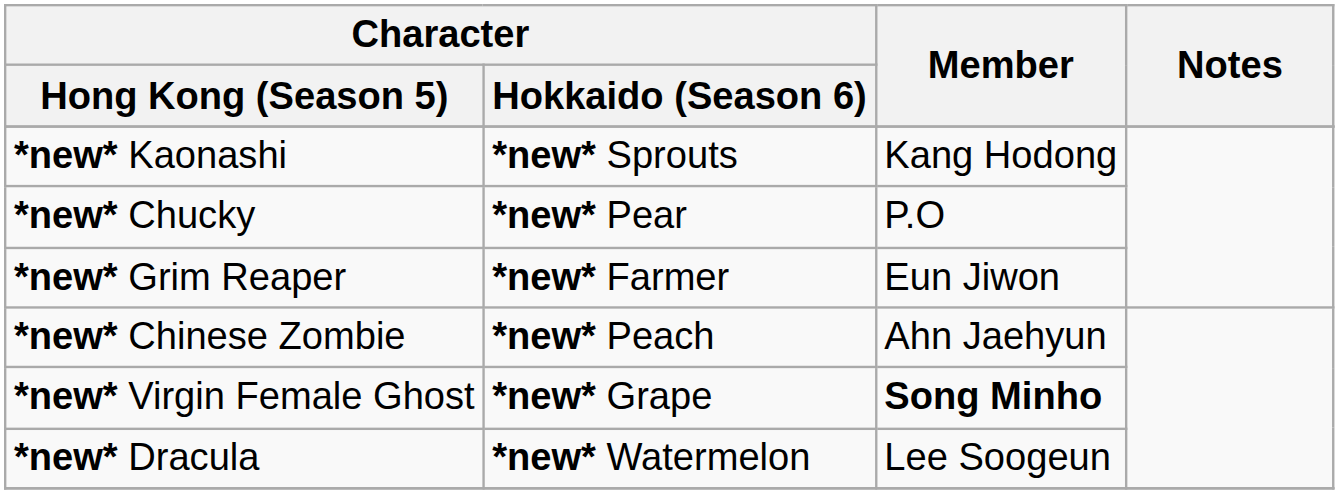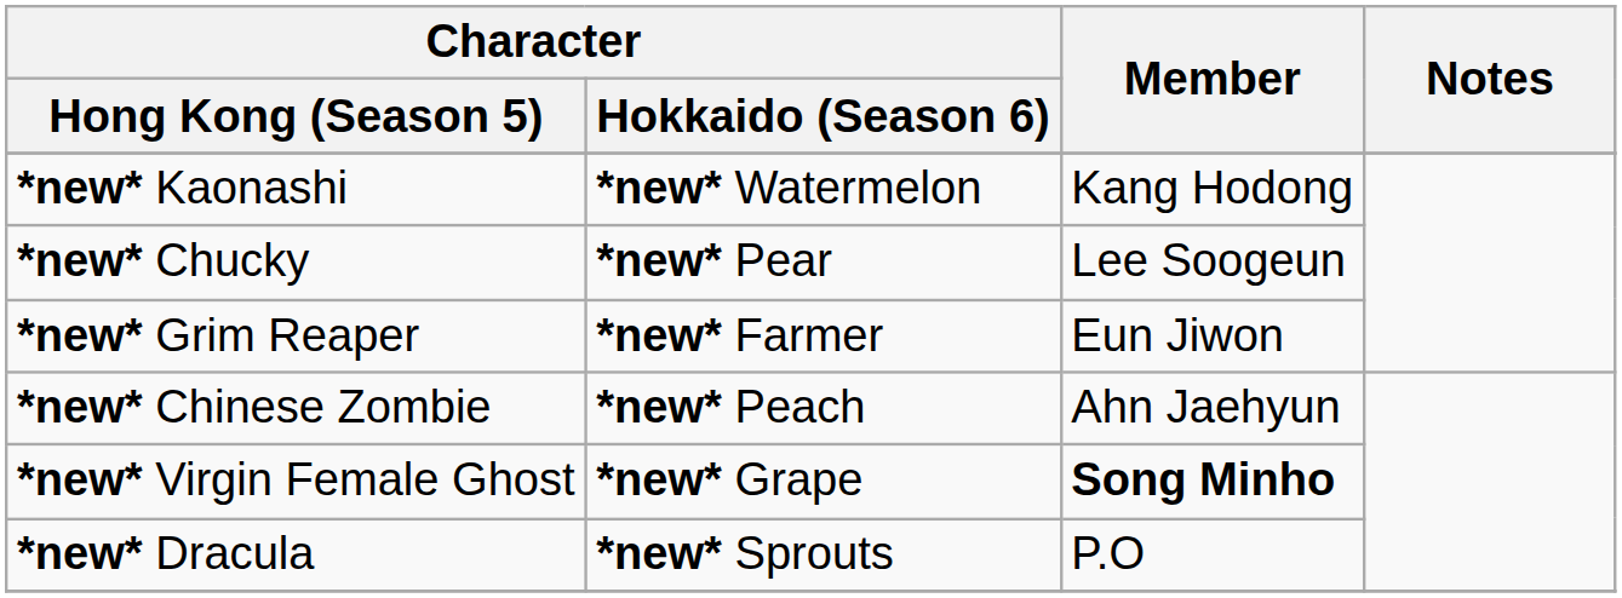*new* Kaonashi | Character / Hokkaido (Season 6): *new* Sprouts -> *new* Watermelon
*new* Chucky | Member: P.O -> Lee Soogeun
*new* Dracula | Character / Hokkaido (Season 6): *new* Watermelon -> *new* Sprouts
*new* Dracula | Member: Lee Soogeun -> P.O
